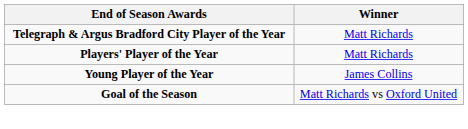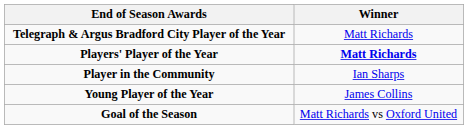Players' Player of the Year | Winner: normal -> bold
+ row: Player in the Community | Ian Sharps
